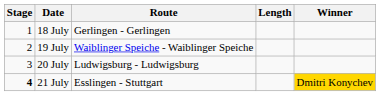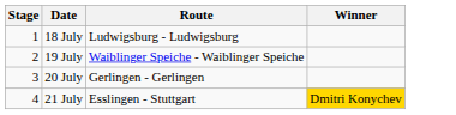- column: Length
18 July | Route: Gerlingen - Gerlingen -> Ludwigsburg - Ludwigsburg
20 July | Route: Ludwigsburg - Ludwigsburg -> Gerlingen - Gerlingen
21 July | Stage: bold -> normal
